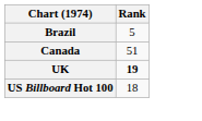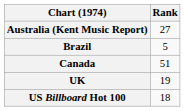+ row: Australia (Kent Music Report) | 27
UK | Rank: bold -> normal
